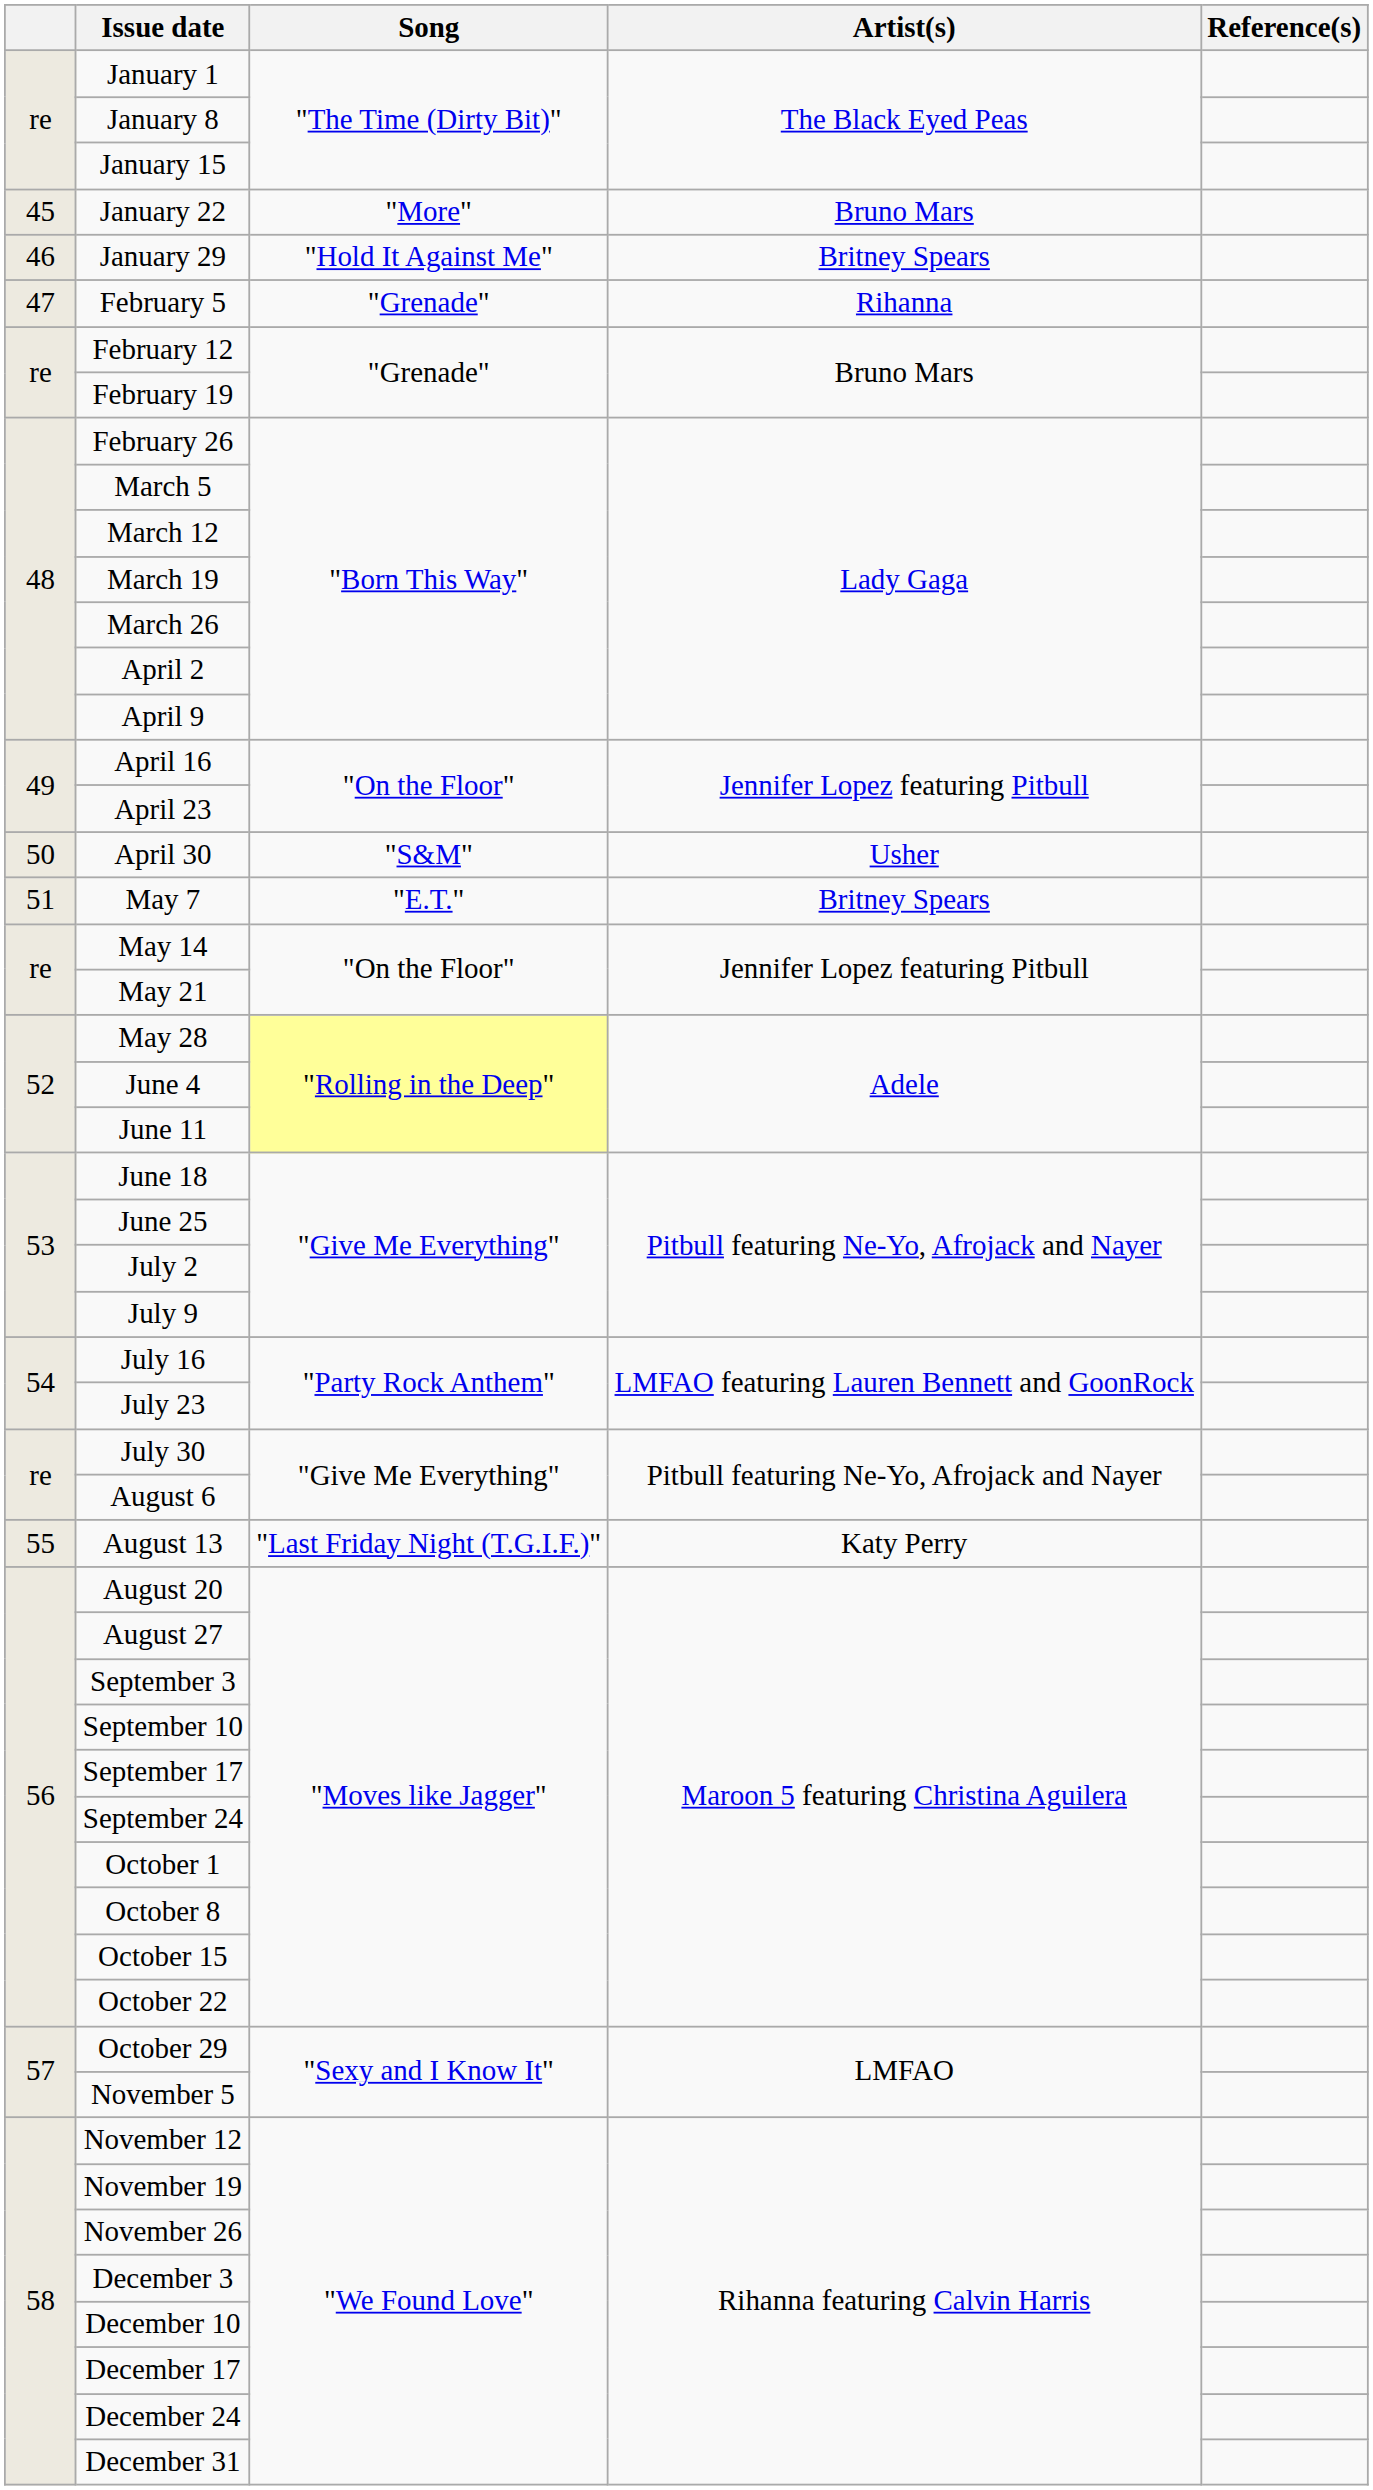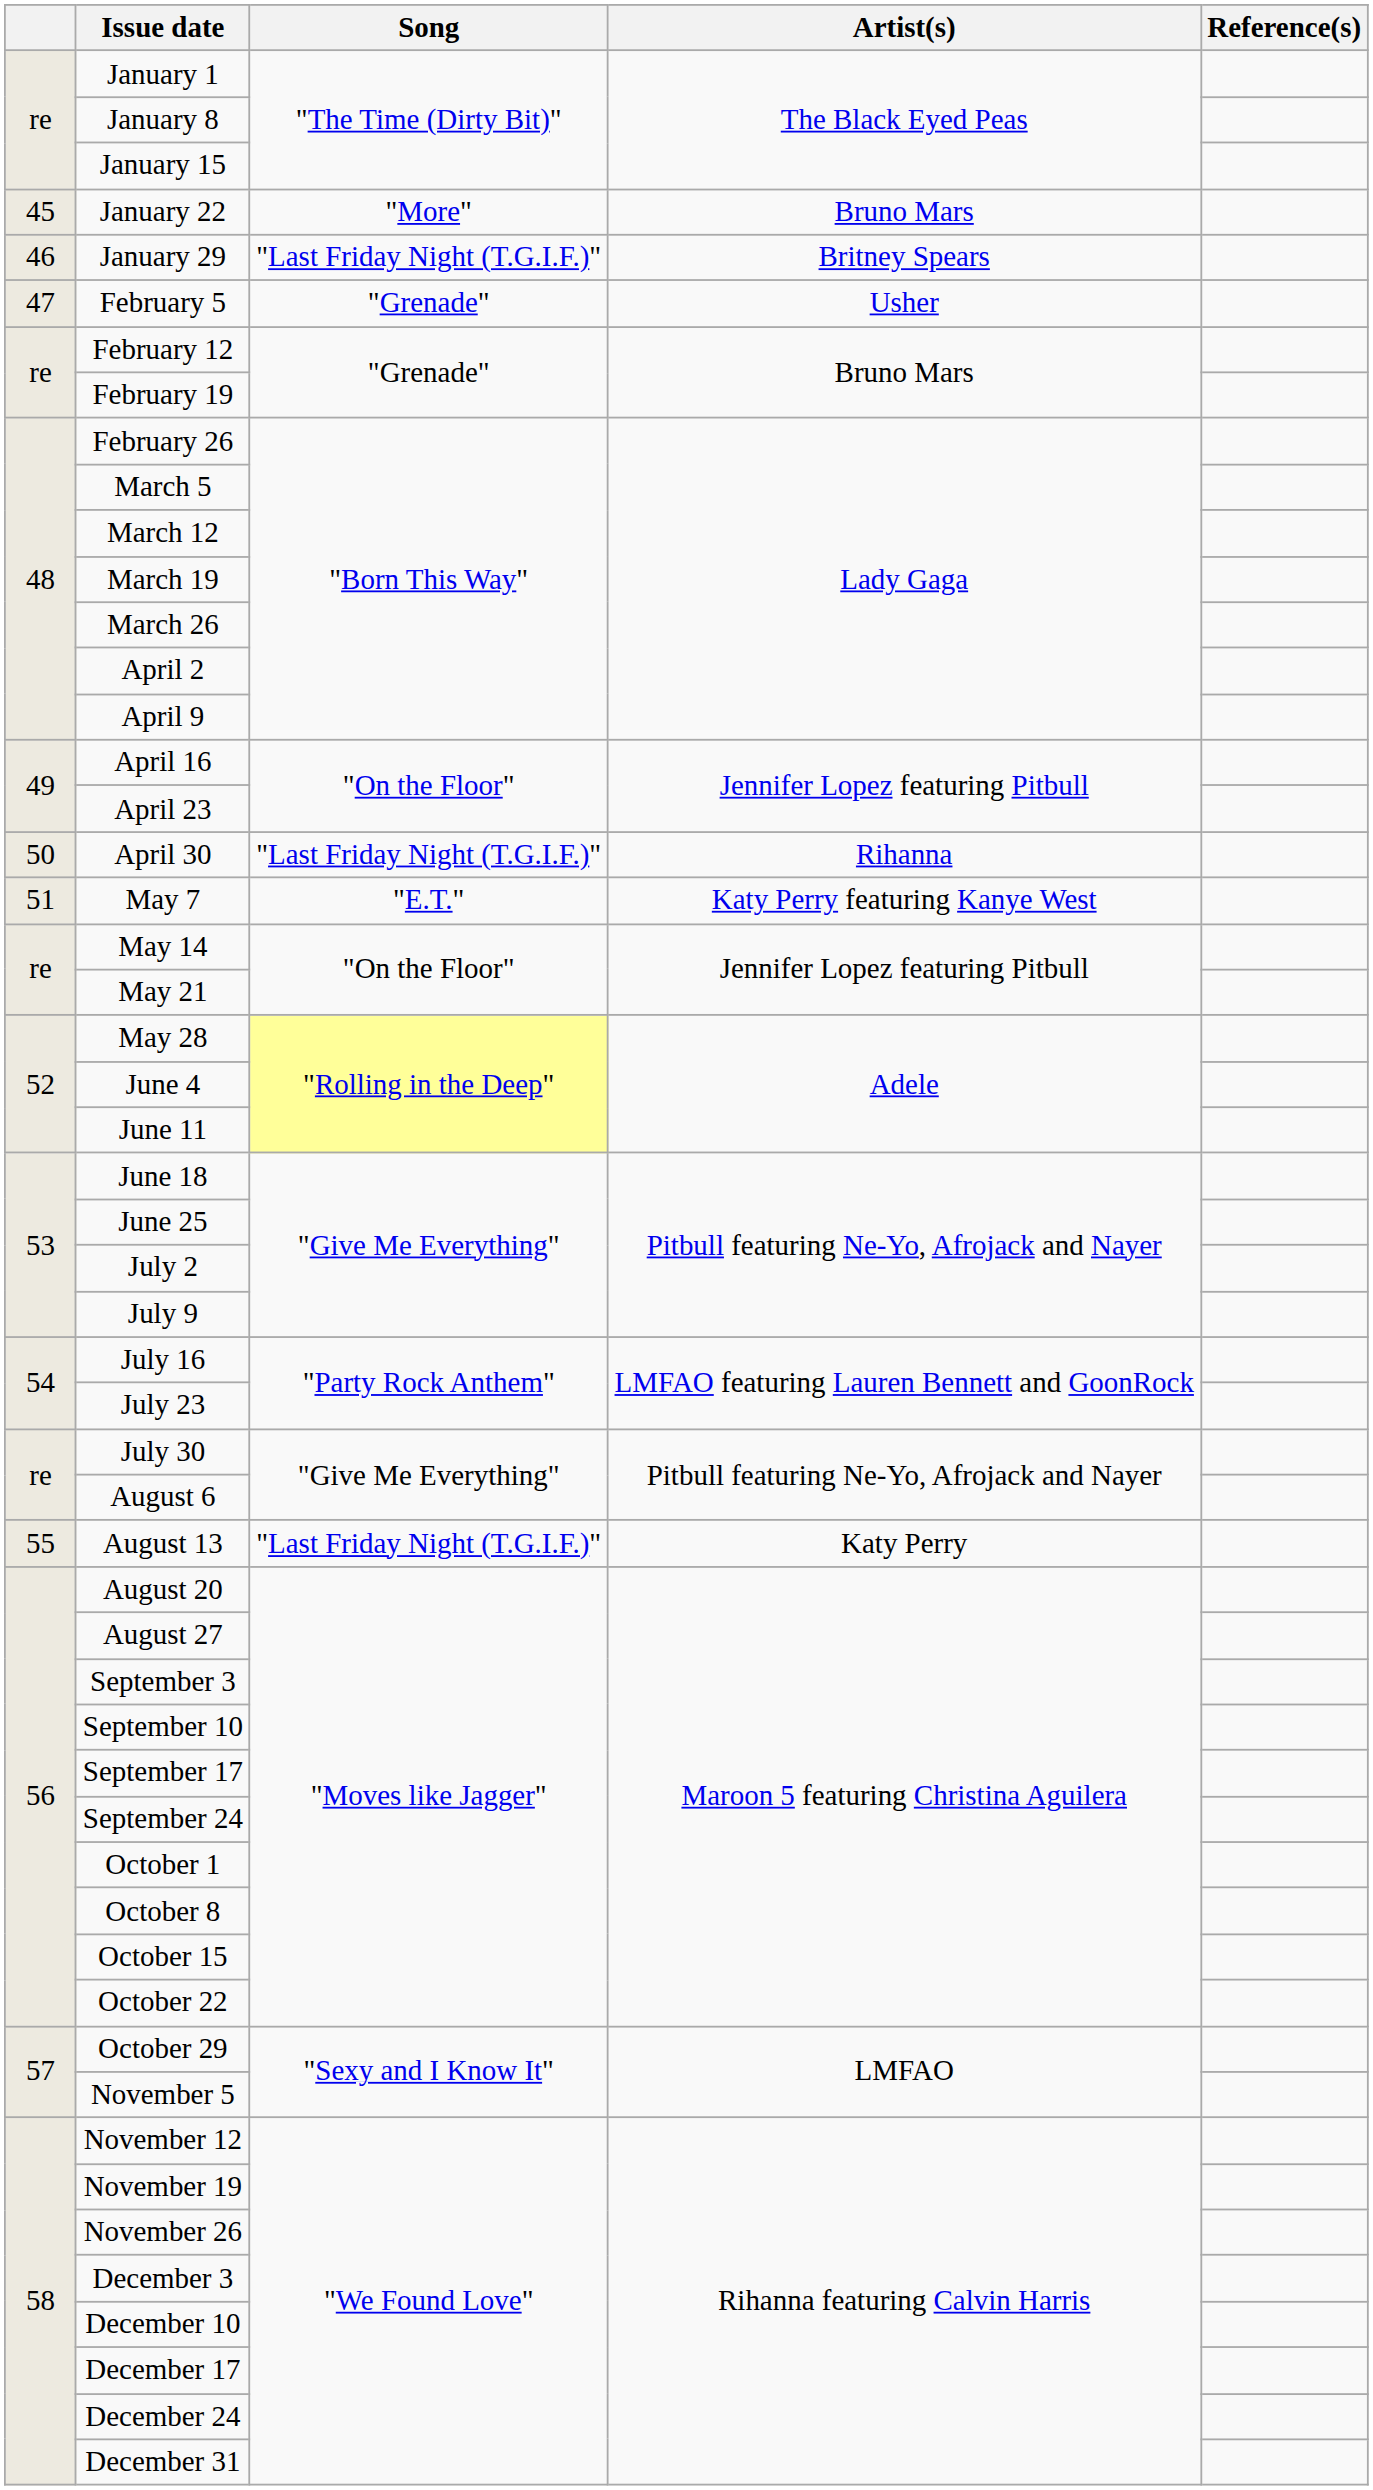January 29 | Song: "Hold It Against Me" -> "Last Friday Night (T.G.I.F.)"
February 5 | Artist(s): Rihanna -> Usher
April 30 | Song: "S&M" -> "Last Friday Night (T.G.I.F.)"
April 30 | Artist(s): Usher -> Rihanna
May 7 | Artist(s): Britney Spears -> Katy Perry featuring Kanye West
